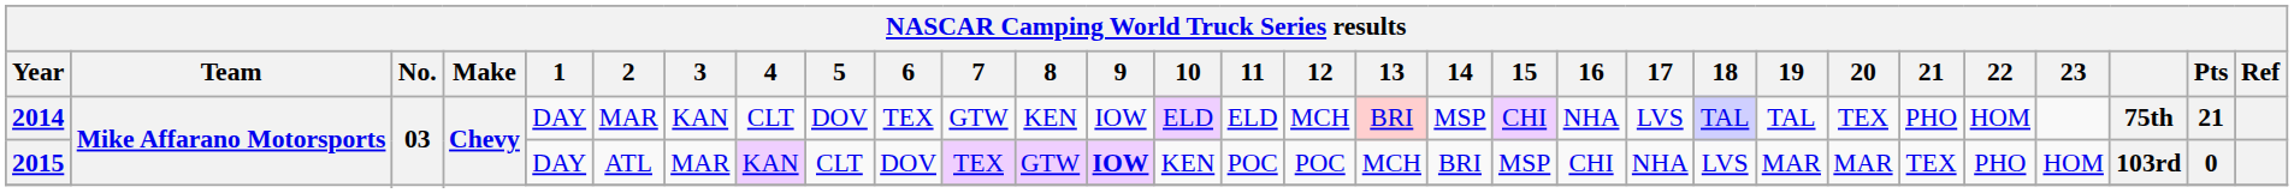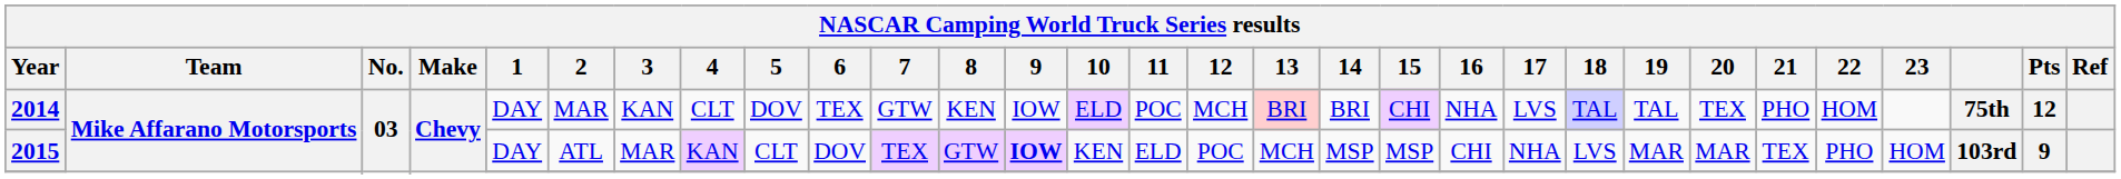2014 | 11: ELD -> POC
2014 | 14: MSP -> BRI
2014 | Pts: 21 -> 12
2015 | 11: POC -> ELD
2015 | 14: BRI -> MSP
2015 | Pts: 0 -> 9
